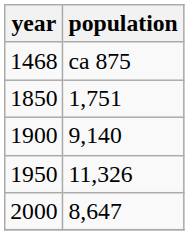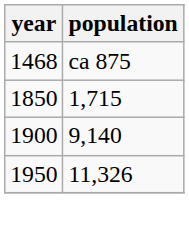1850 | population: 1,751 -> 1,715
- row: 2000 | 8,647
